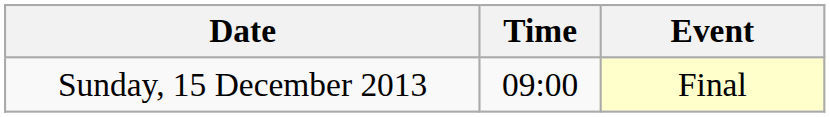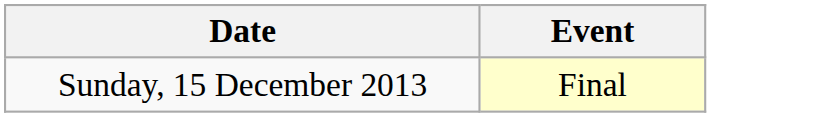- column: Time | 09:00
